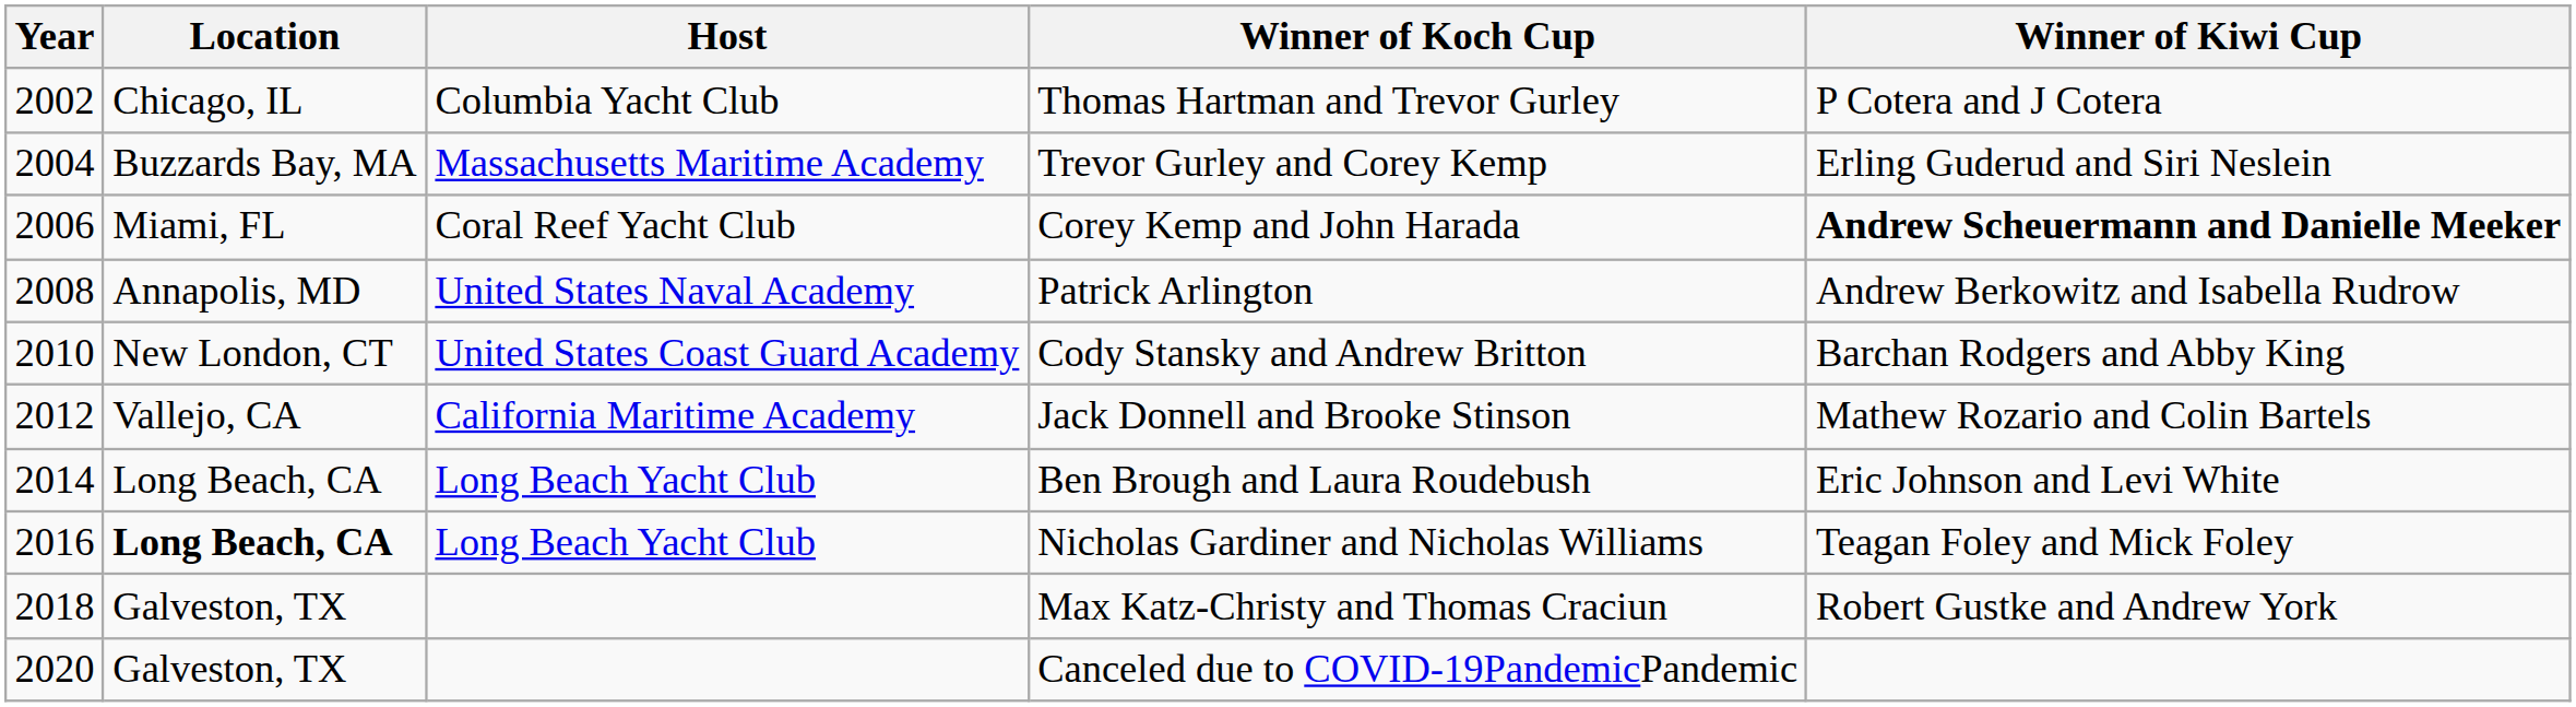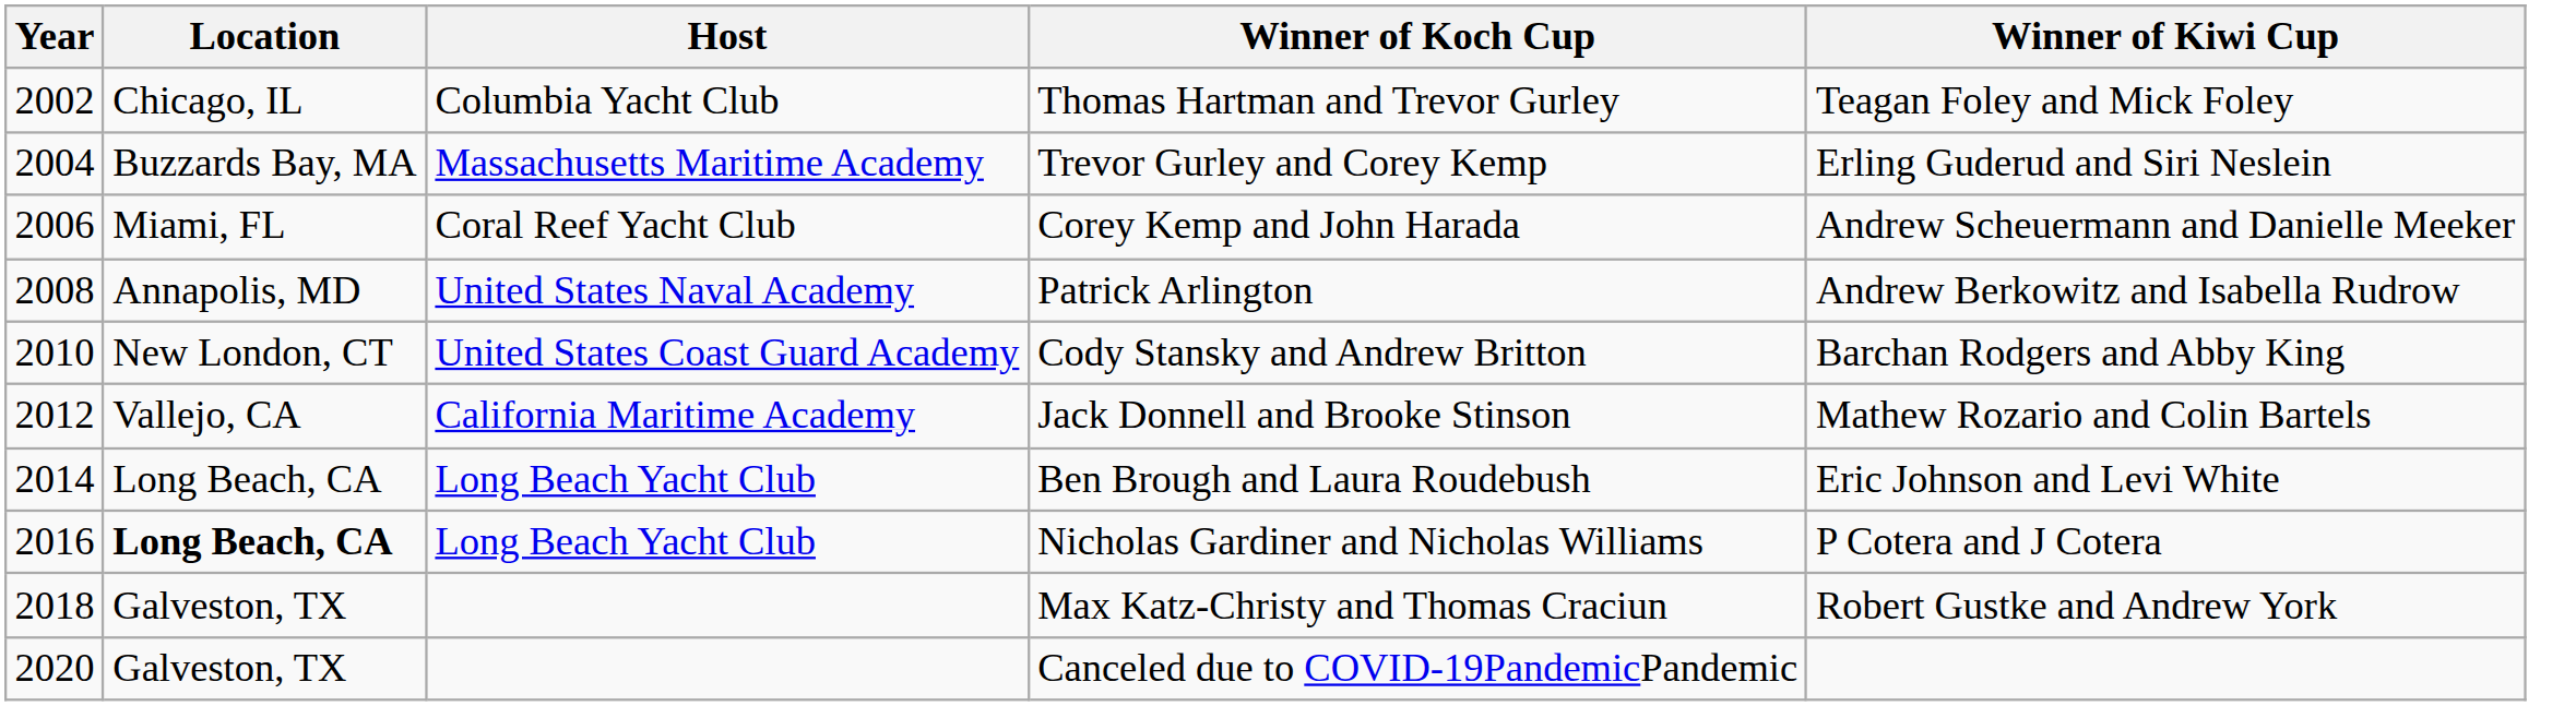Thomas Hartman and Trevor Gurley | Winner of Kiwi Cup: P Cotera and J Cotera -> Teagan Foley and Mick Foley
Corey Kemp and John Harada | Winner of Kiwi Cup: bold -> normal
Nicholas Gardiner and Nicholas Williams | Winner of Kiwi Cup: Teagan Foley and Mick Foley -> P Cotera and J Cotera
